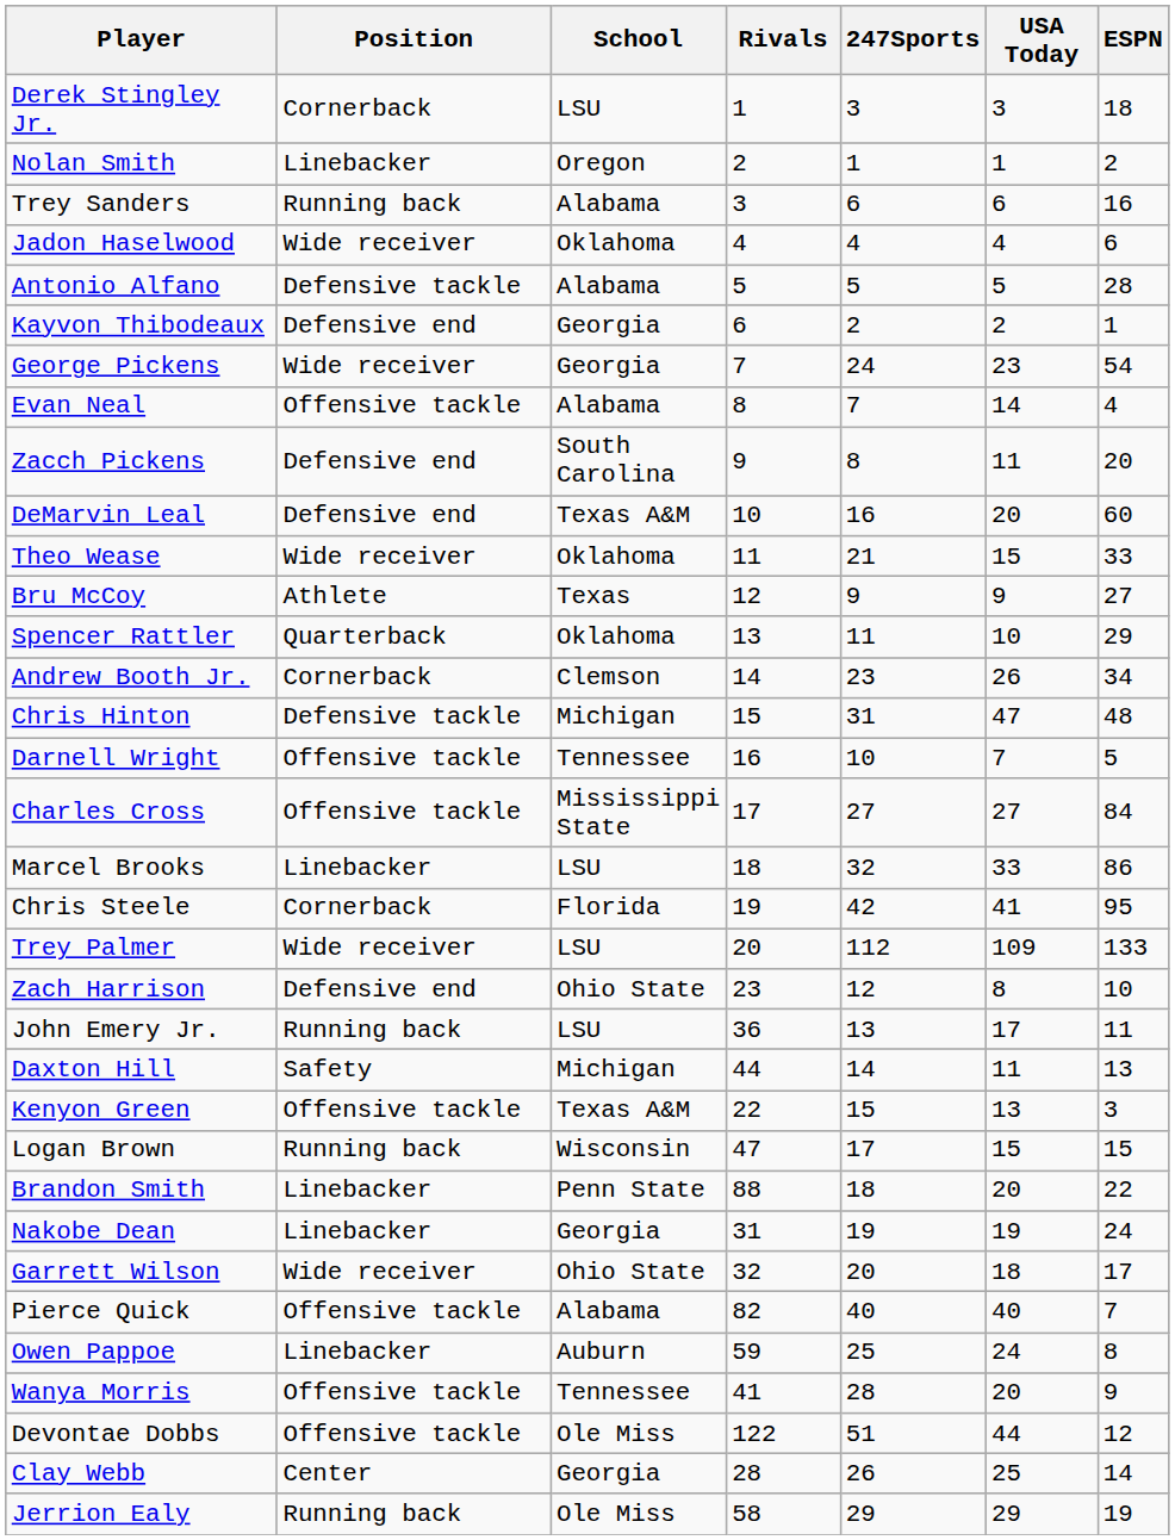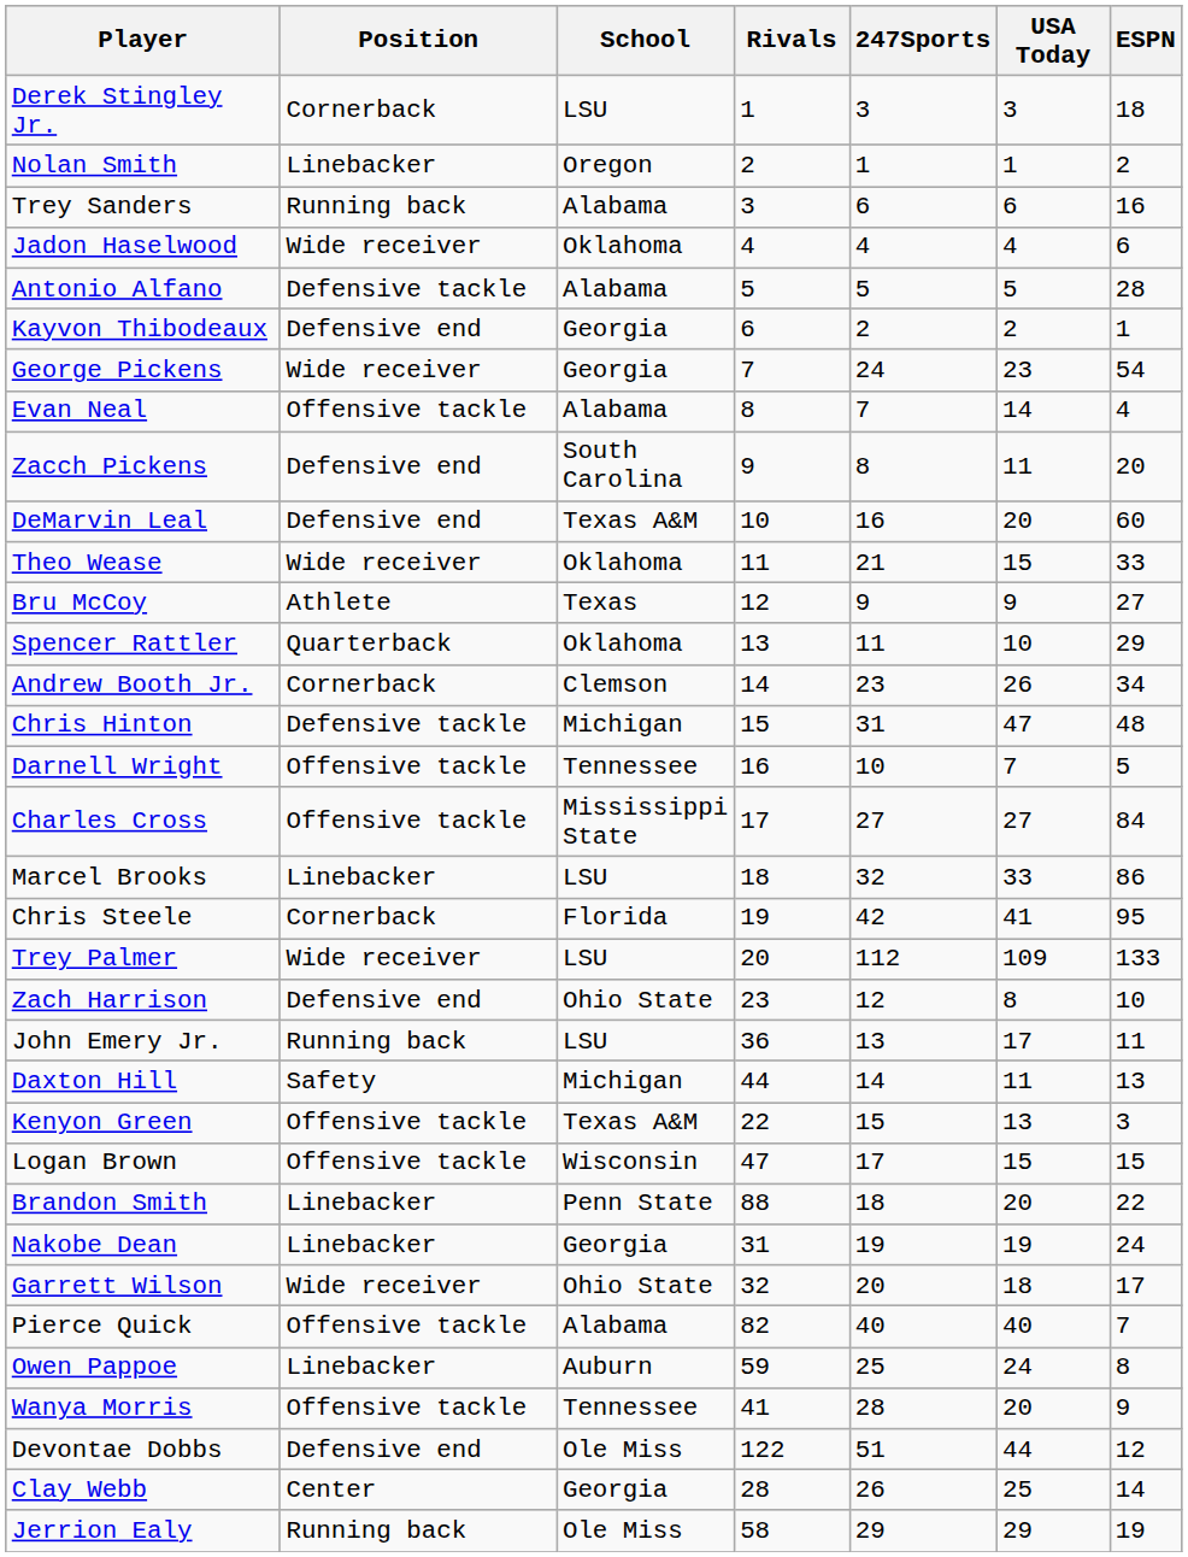Logan Brown | Position: Running back -> Offensive tackle
Devontae Dobbs | Position: Offensive tackle -> Defensive end
